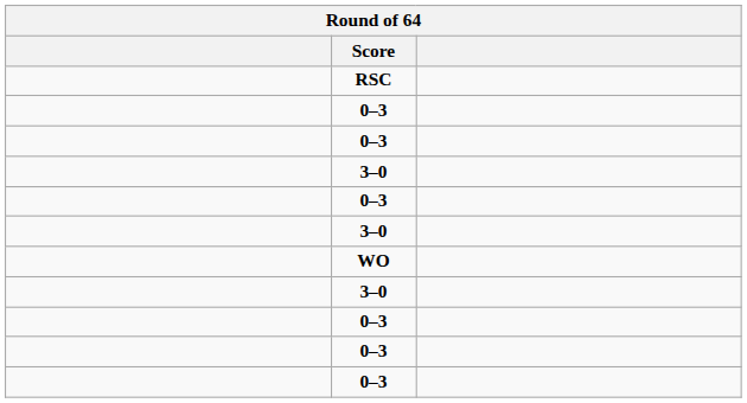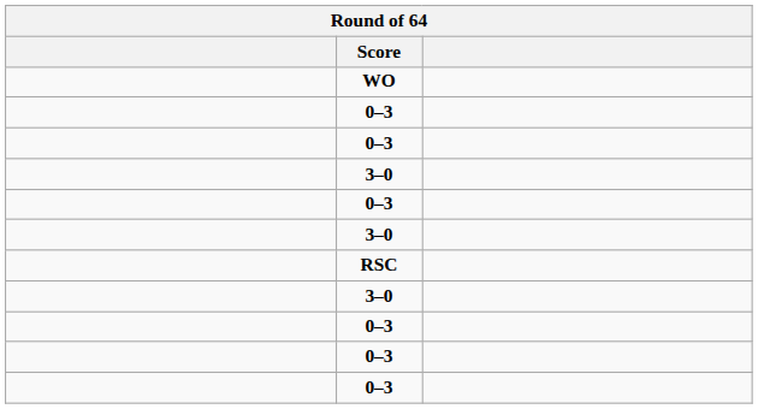rows swapped: RSC <-> WO
